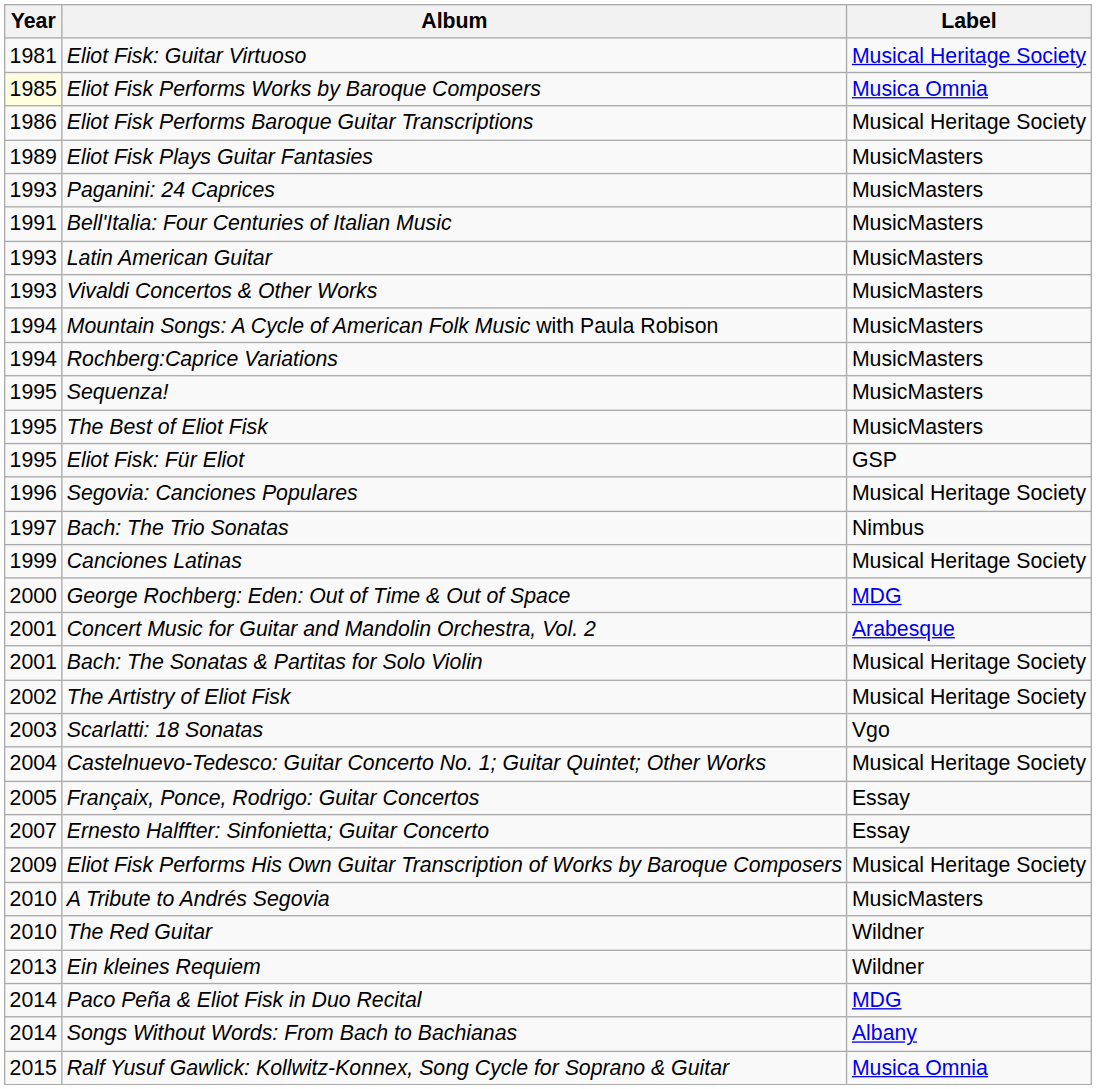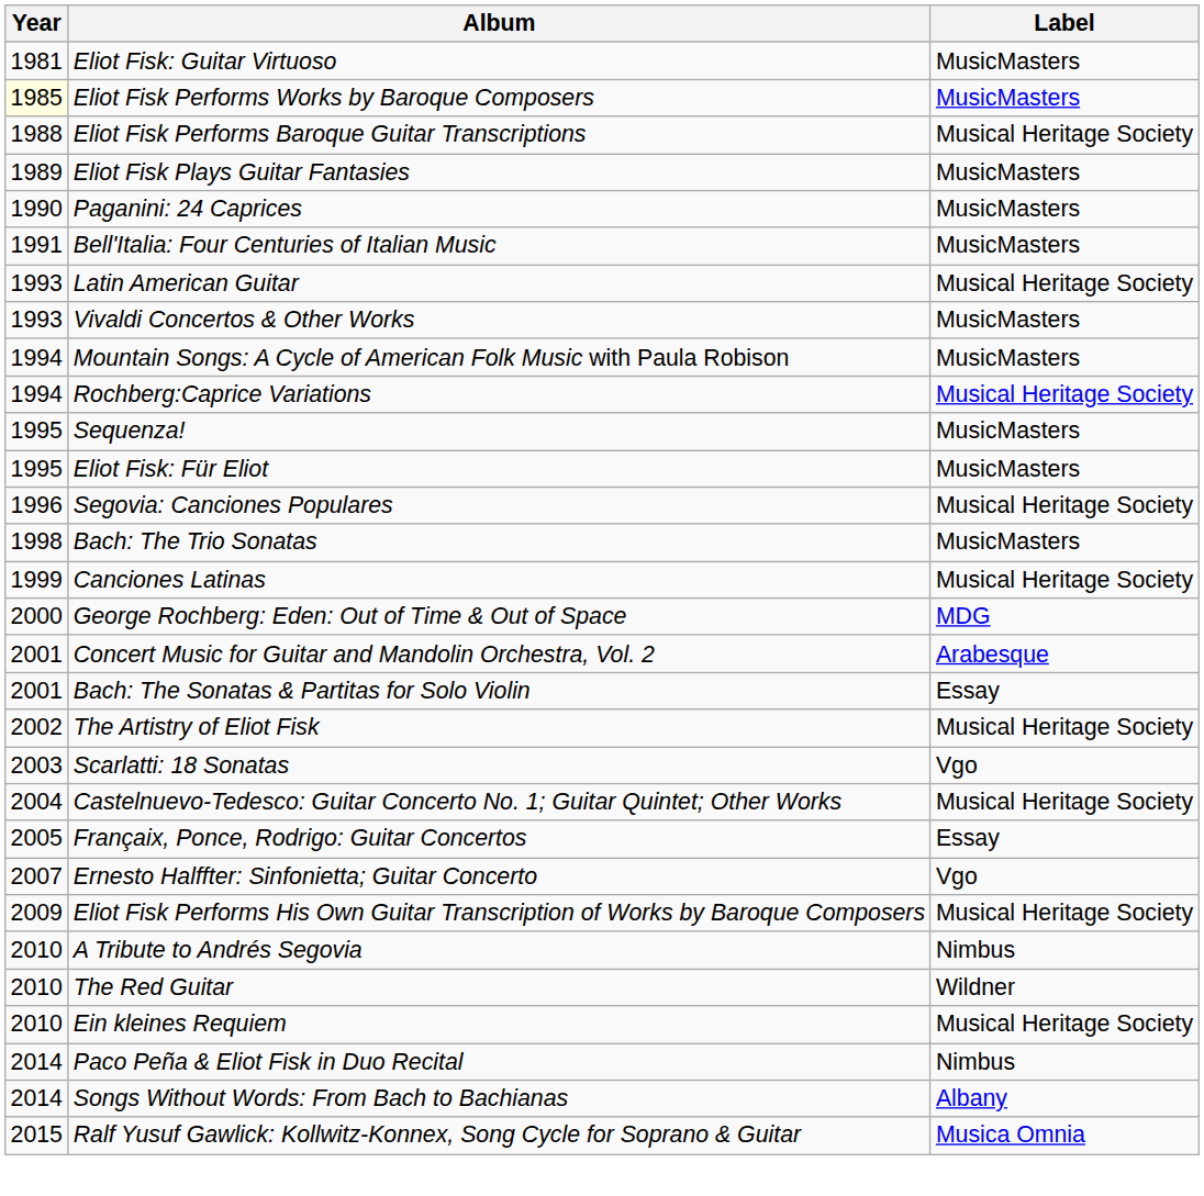Eliot Fisk: Guitar Virtuoso | Label: Musical Heritage Society -> MusicMasters
Eliot Fisk Performs Works by Baroque Composers | Label: Musica Omnia -> MusicMasters
Eliot Fisk Performs Baroque Guitar Transcriptions | Year: 1986 -> 1988
Paganini: 24 Caprices | Year: 1993 -> 1990
Latin American Guitar | Label: MusicMasters -> Musical Heritage Society
Rochberg:Caprice Variations | Label: MusicMasters -> Musical Heritage Society
- row: 1995 | The Best of Eliot Fisk | MusicMasters
Eliot Fisk: Für Eliot | Label: GSP -> MusicMasters
Bach: The Trio Sonatas | Year: 1997 -> 1998
Bach: The Trio Sonatas | Label: Nimbus -> MusicMasters
Bach: The Sonatas & Partitas for Solo Violin | Label: Musical Heritage Society -> Essay
Ernesto Halffter: Sinfonietta; Guitar Concerto | Label: Essay -> Vgo
A Tribute to Andrés Segovia | Label: MusicMasters -> Nimbus
Ein kleines Requiem | Year: 2013 -> 2010
Ein kleines Requiem | Label: Wildner -> Musical Heritage Society
Paco Peña & Eliot Fisk in Duo Recital | Label: MDG -> Nimbus
